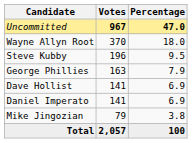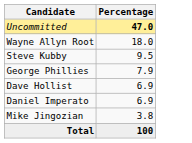- column: Votes | 967 | 370 | 196 | 163 | 141 | 141 | 79 | 2,057
